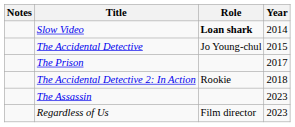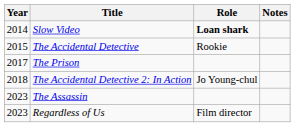columns swapped: Year <-> Notes
The Accidental Detective | Role: Jo Young-chul -> Rookie
The Accidental Detective 2: In Action | Role: Rookie -> Jo Young-chul
